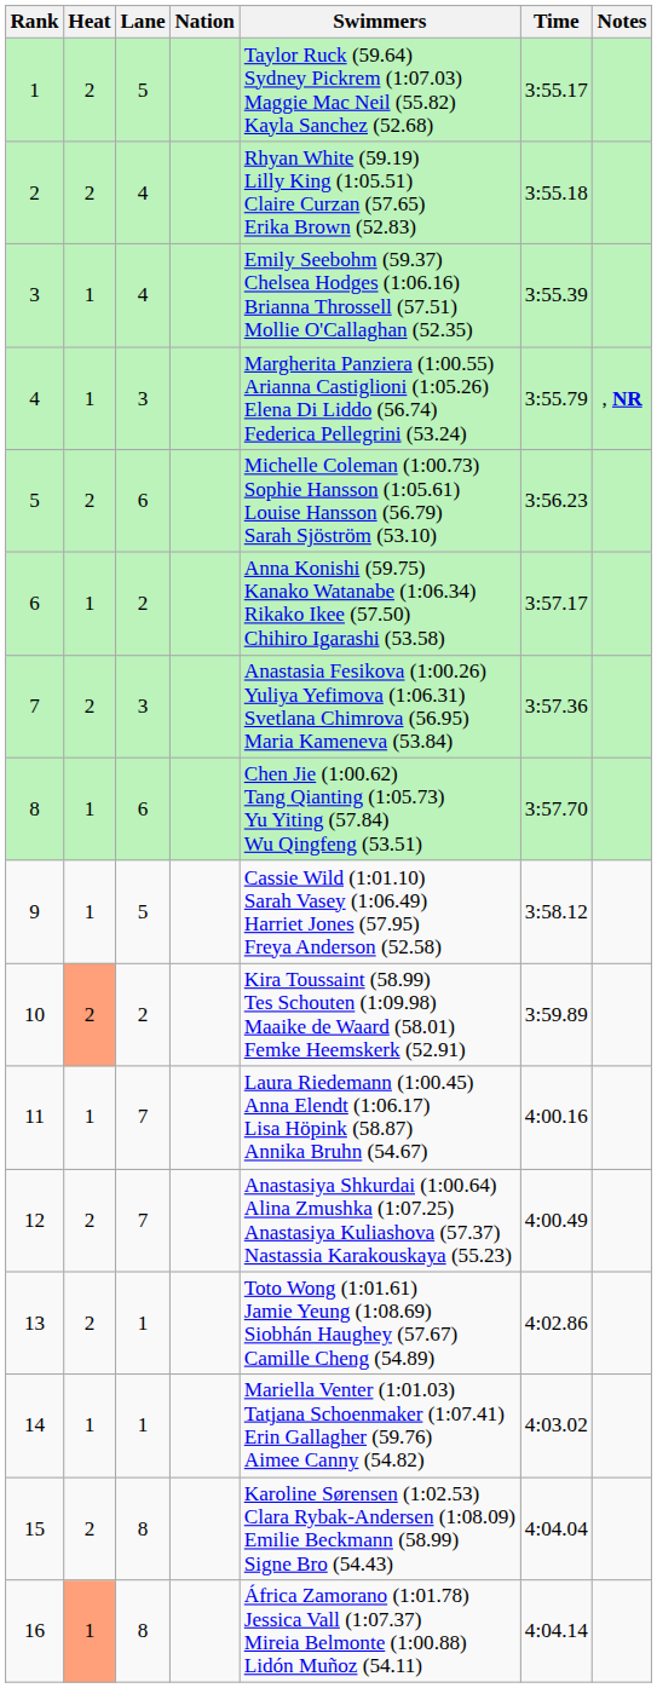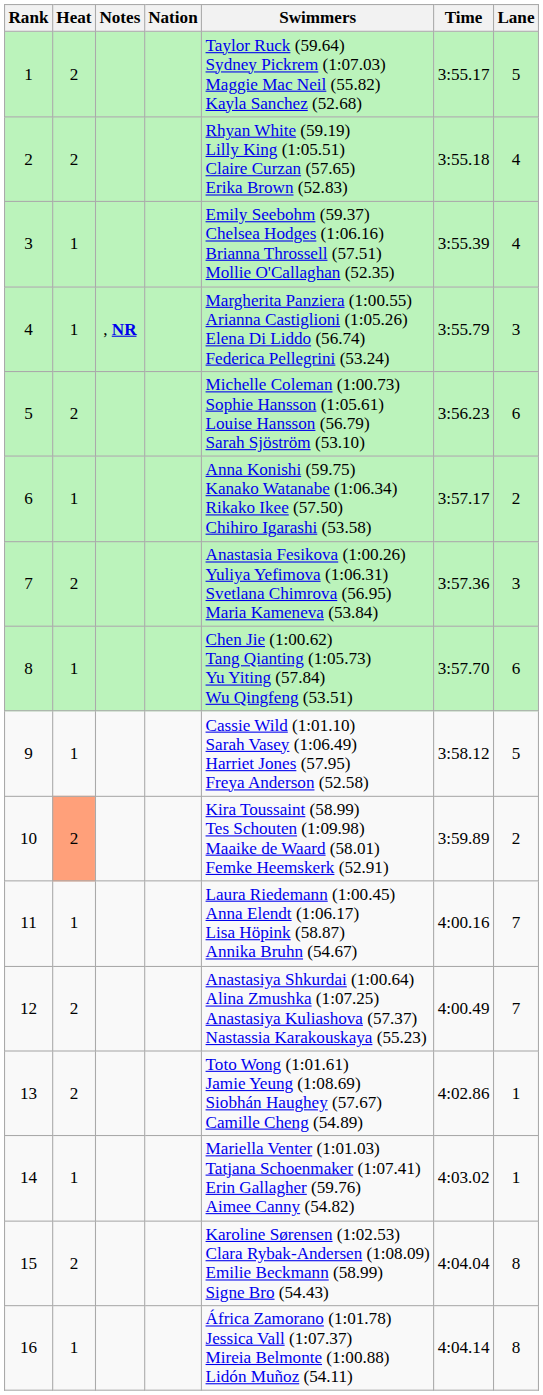columns swapped: Lane <-> Notes
16 | Heat: lightsalmon background -> no background
